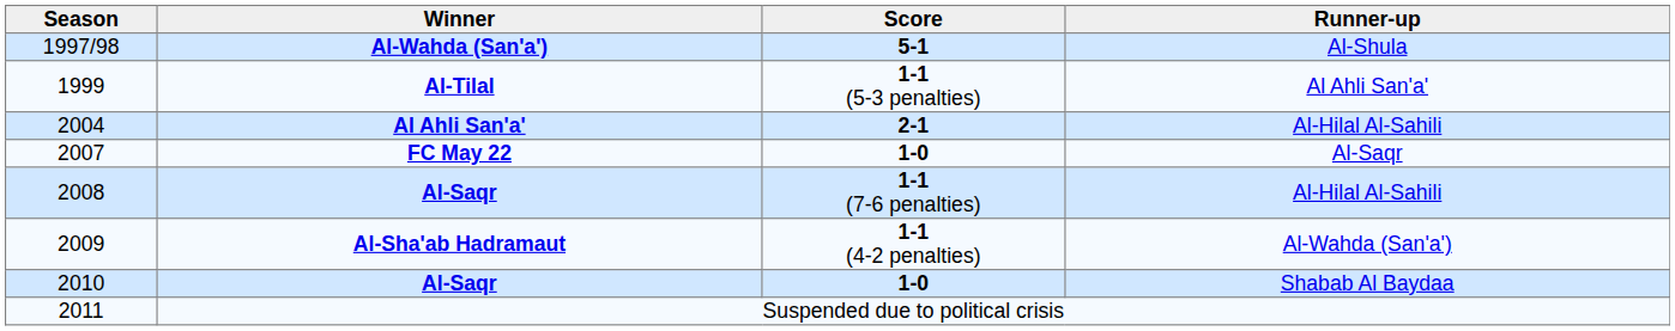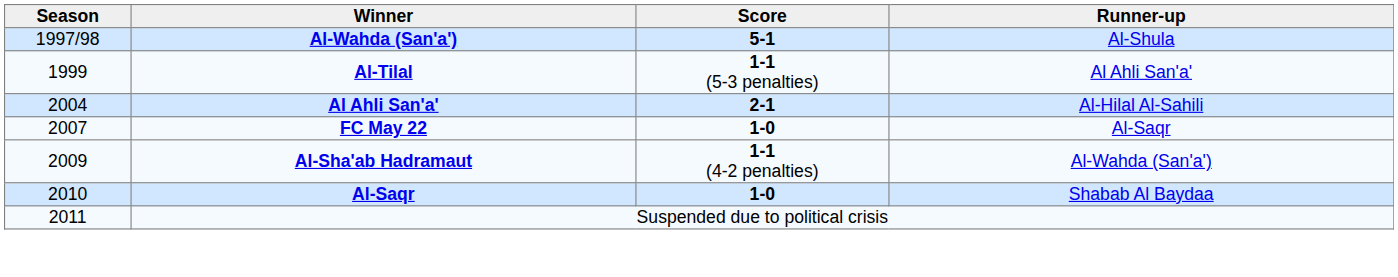- row: 2008 | Al-Saqr | 1-1 (7-6 penalties) | Al-Hilal Al-Sahili
